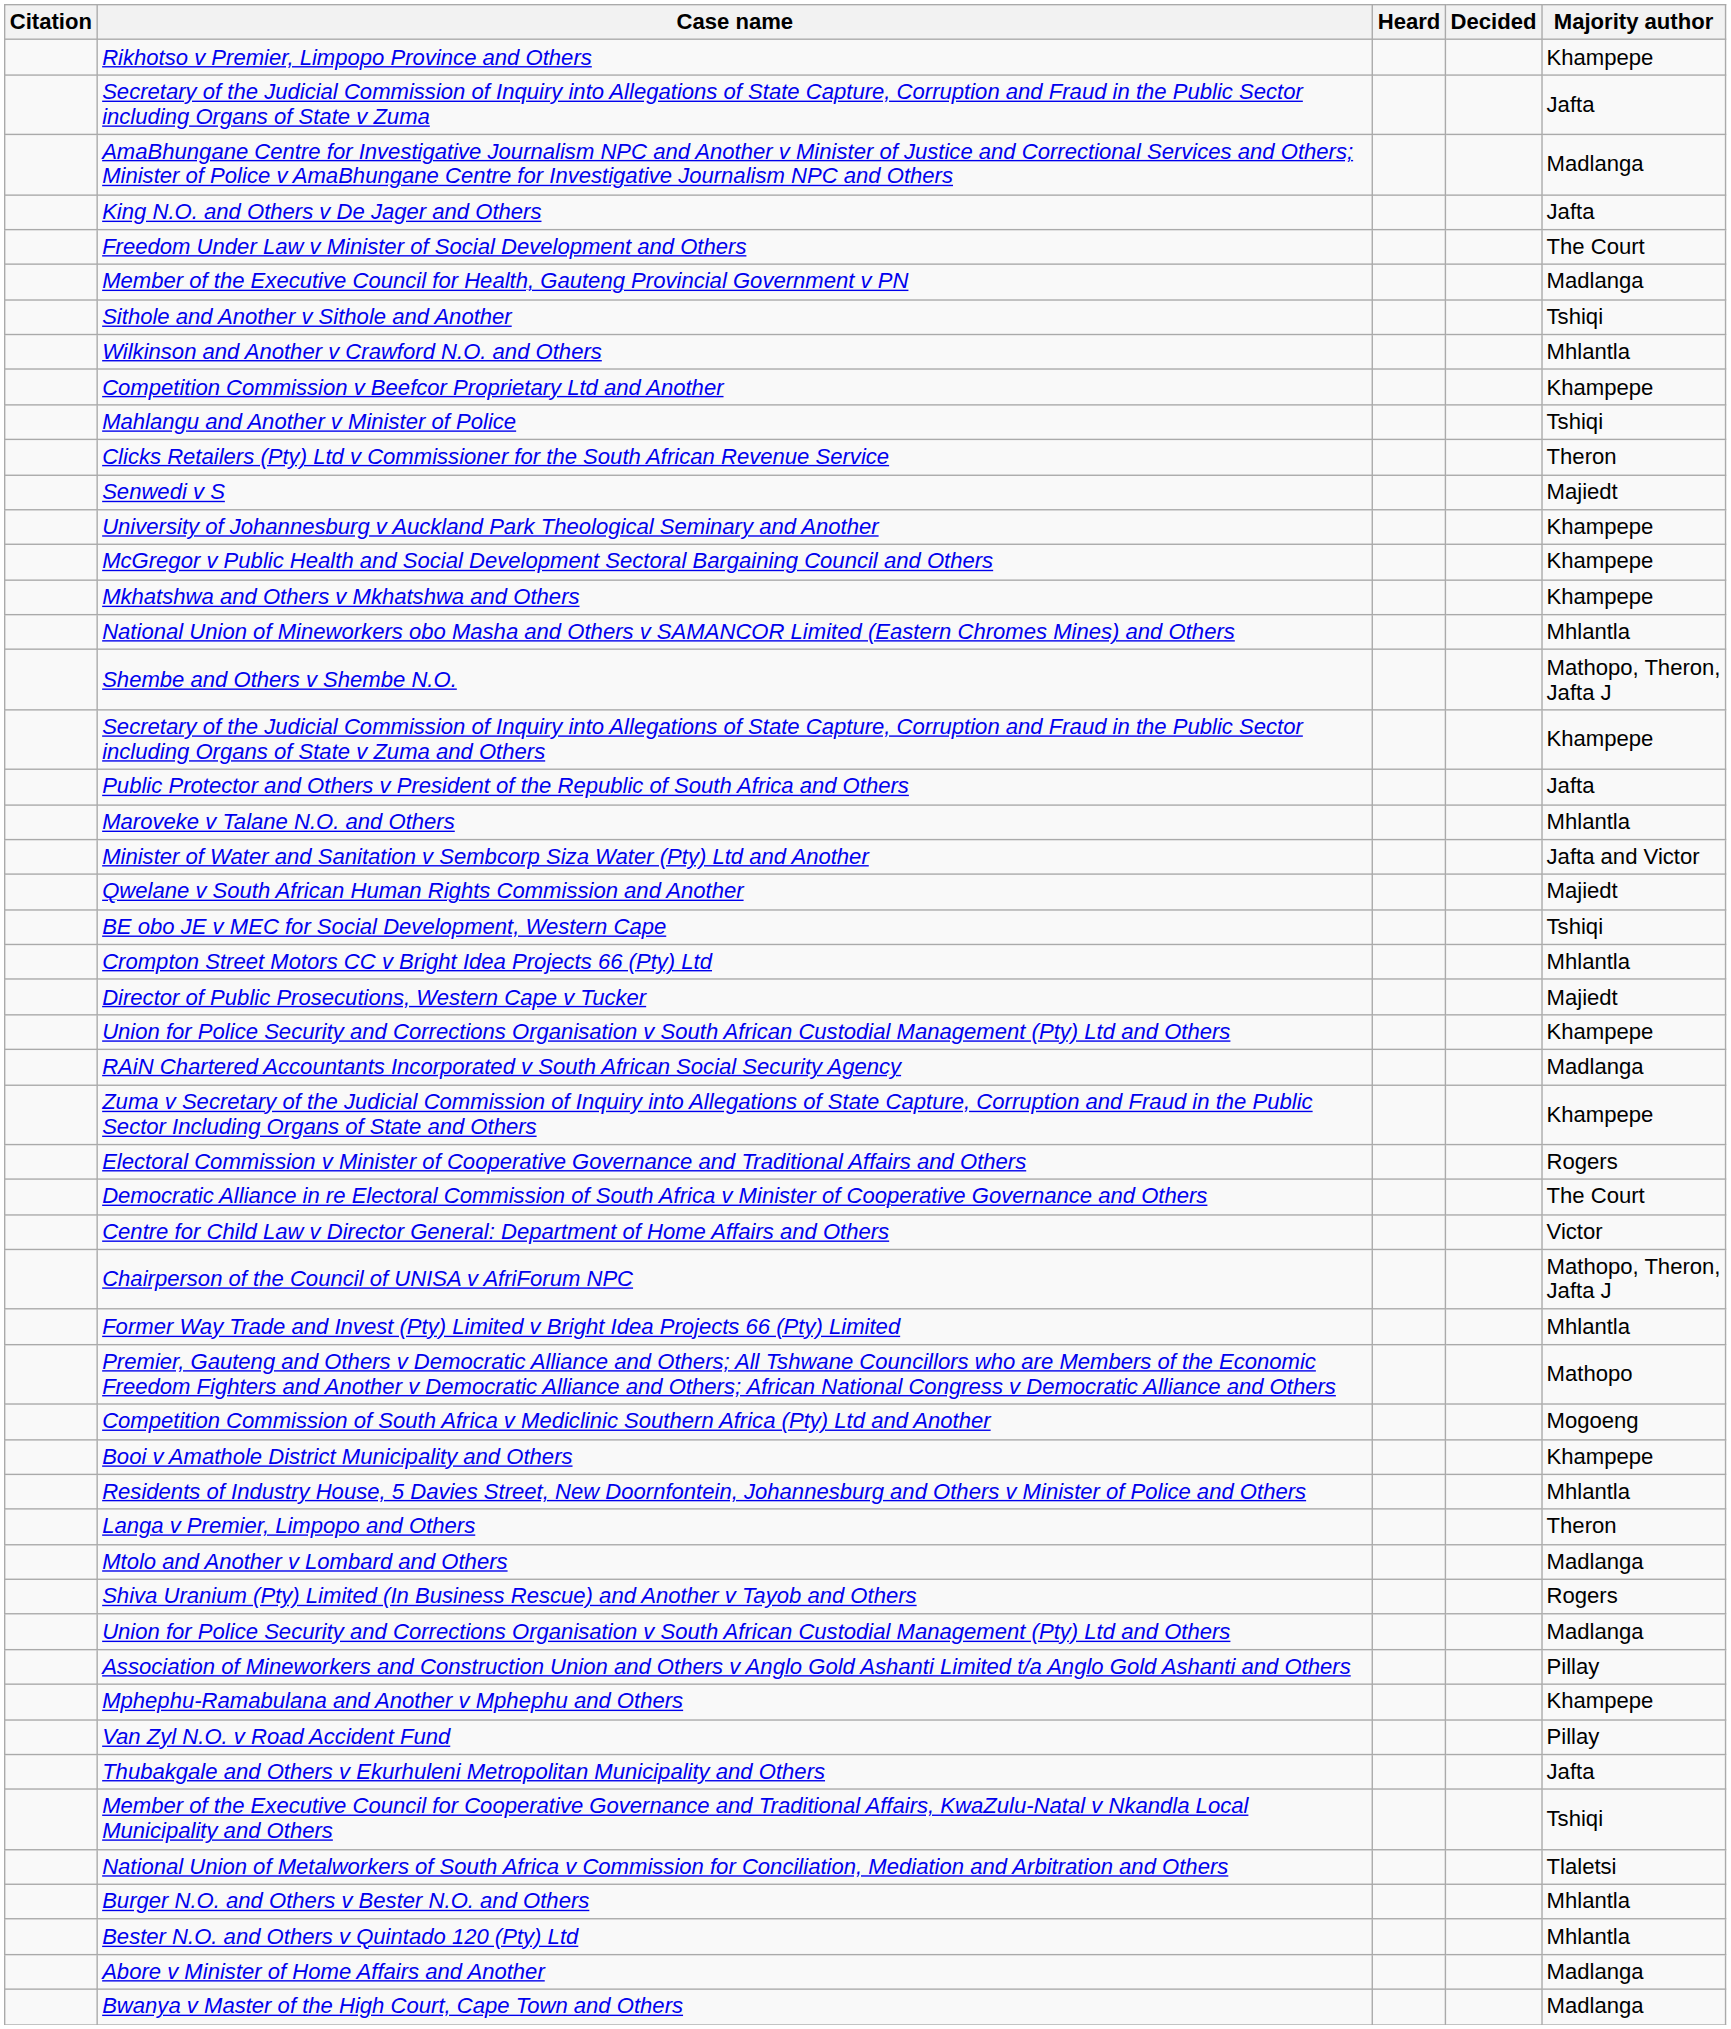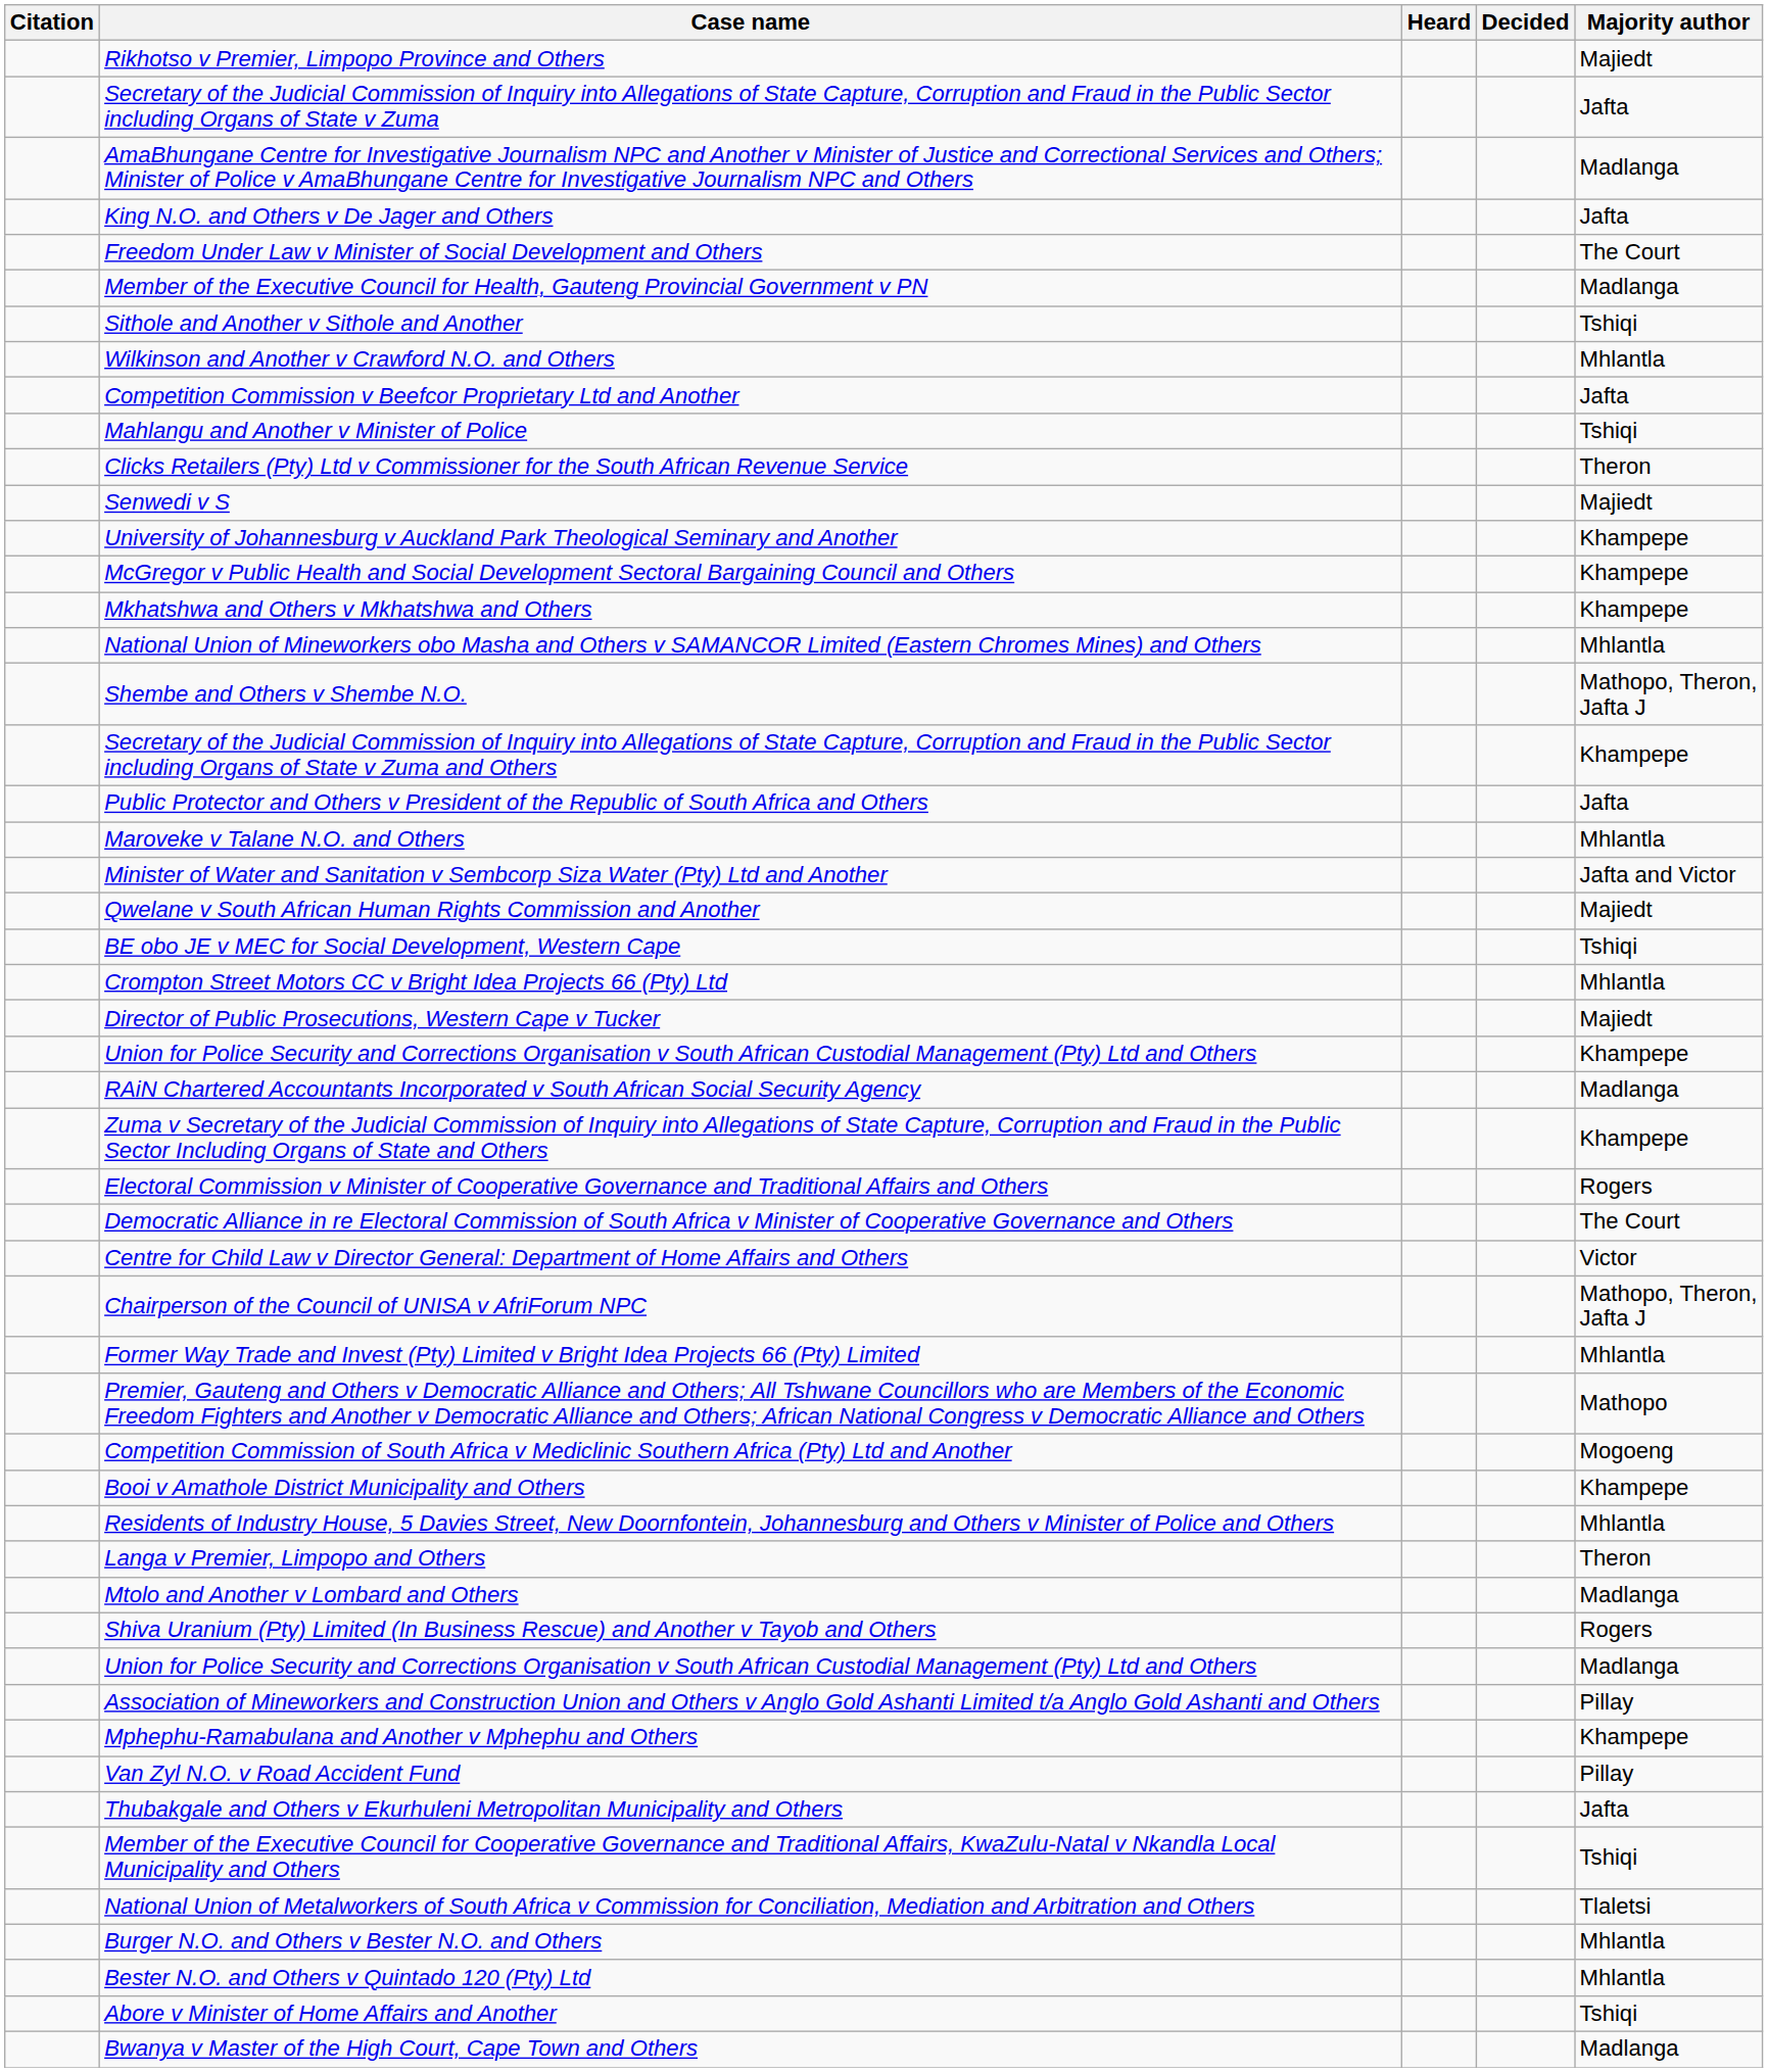Rikhotso v Premier, Limpopo Province and Others | Majority author: Khampepe -> Majiedt
Competition Commission v Beefcor Proprietary Ltd and Another | Majority author: Khampepe -> Jafta
Abore v Minister of Home Affairs and Another | Majority author: Madlanga -> Tshiqi
